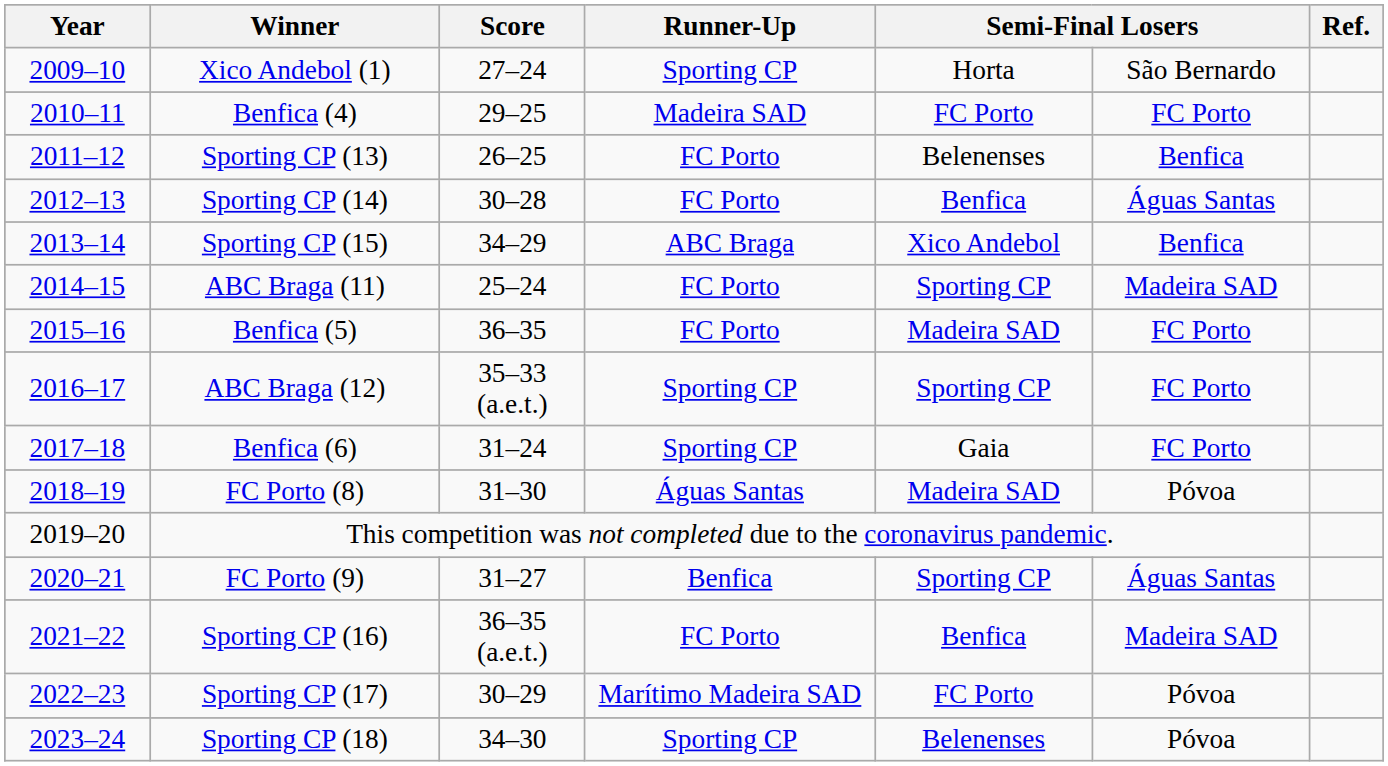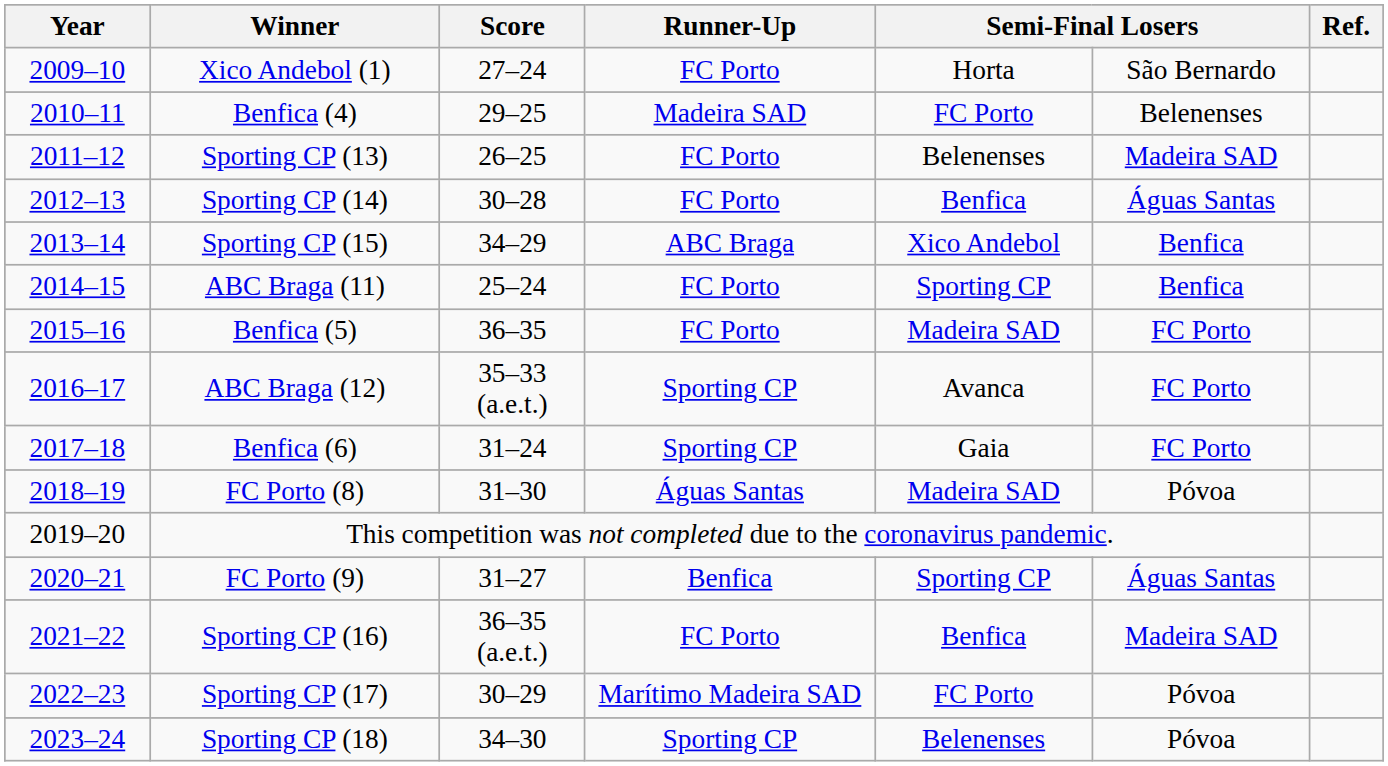Xico Andebol (1) | Runner-Up: Sporting CP -> FC Porto
Benfica (4) | column 6: FC Porto -> Belenenses
Sporting CP (13) | column 6: Benfica -> Madeira SAD
ABC Braga (11) | column 6: Madeira SAD -> Benfica
ABC Braga (12) | column 5: Sporting CP -> Avanca
